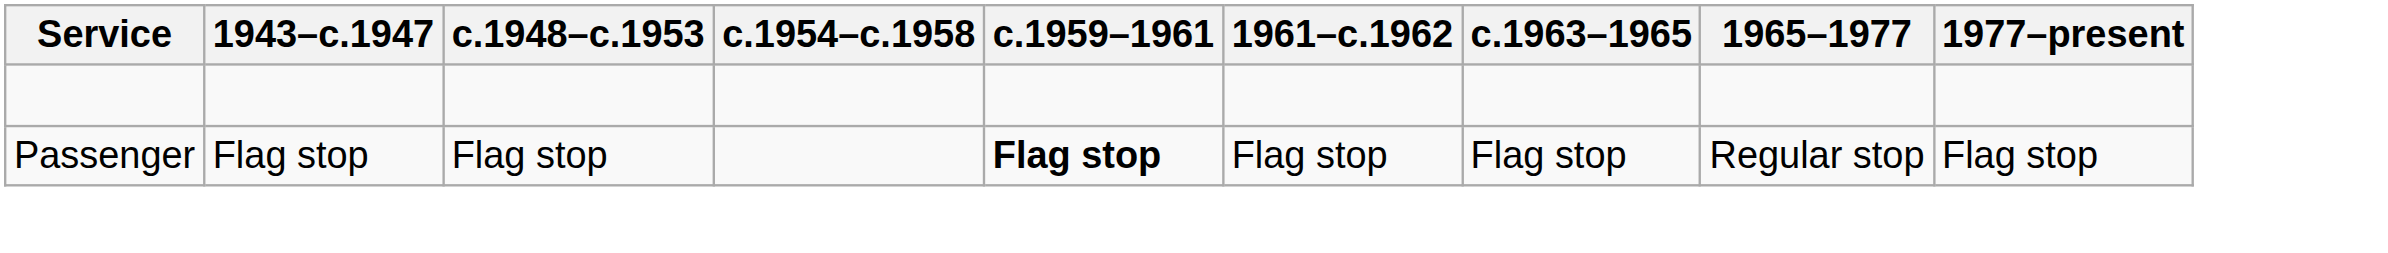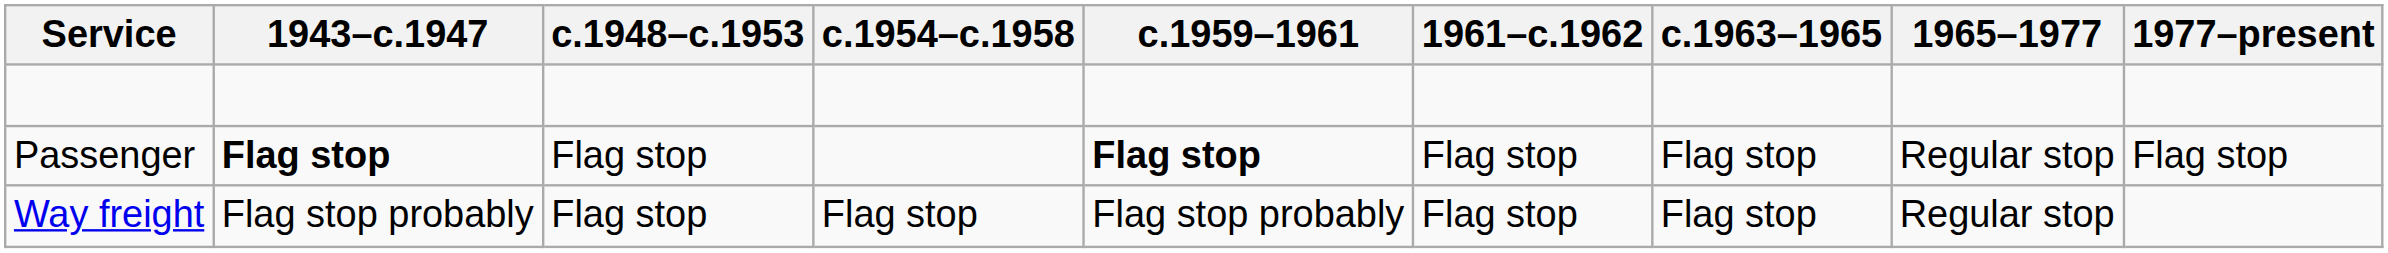Passenger | 1943–c.1947: normal -> bold
+ row: Way freight | Flag stop probably | Flag stop | Flag stop | Flag stop probably | Flag stop | Flag stop | Regular stop
